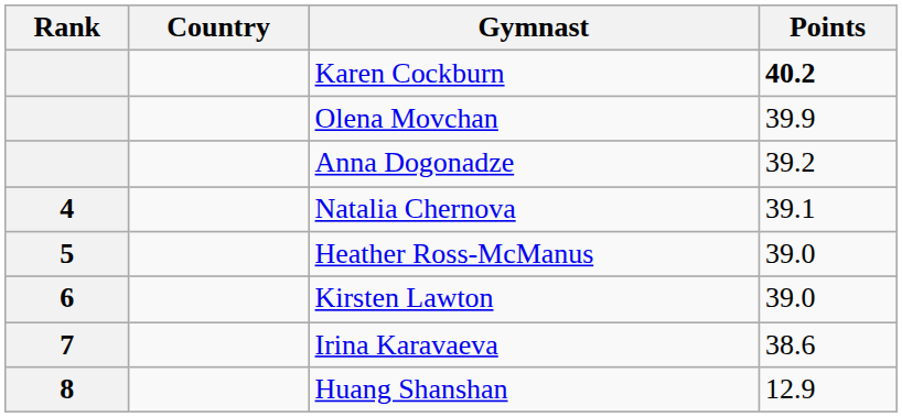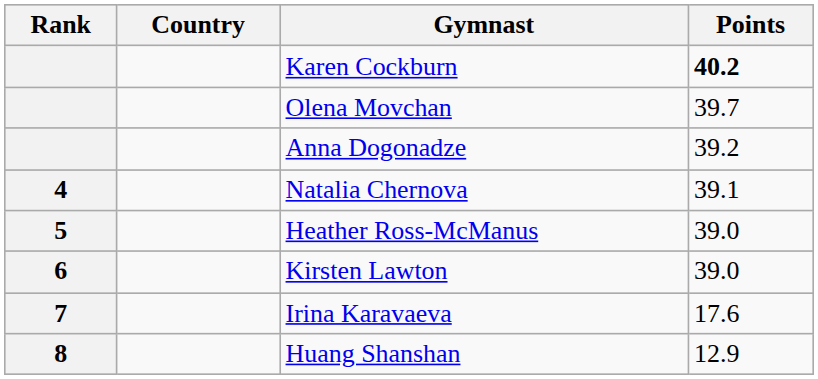Olena Movchan | Points: 39.9 -> 39.7
Irina Karavaeva | Points: 38.6 -> 17.6
